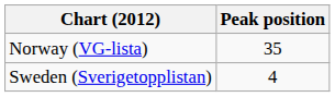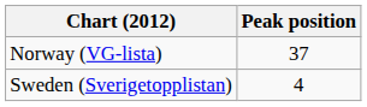Norway (VG-lista) | Peak position: 35 -> 37
